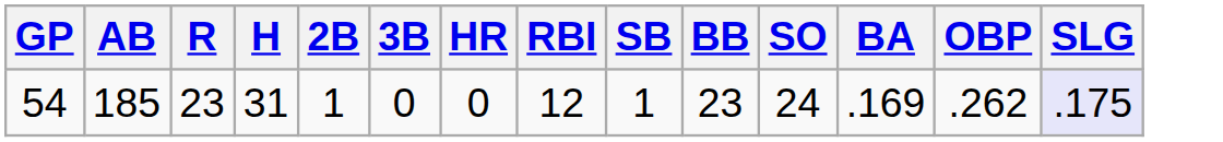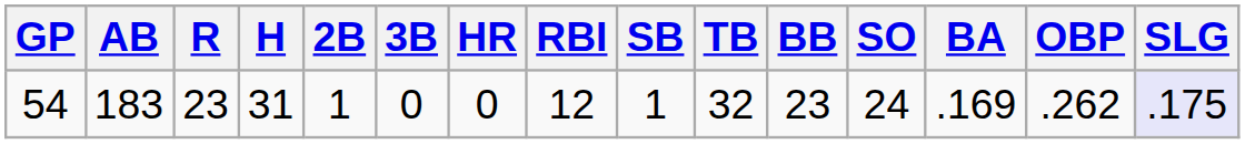+ column: TB | 32
54 | AB: 185 -> 183
